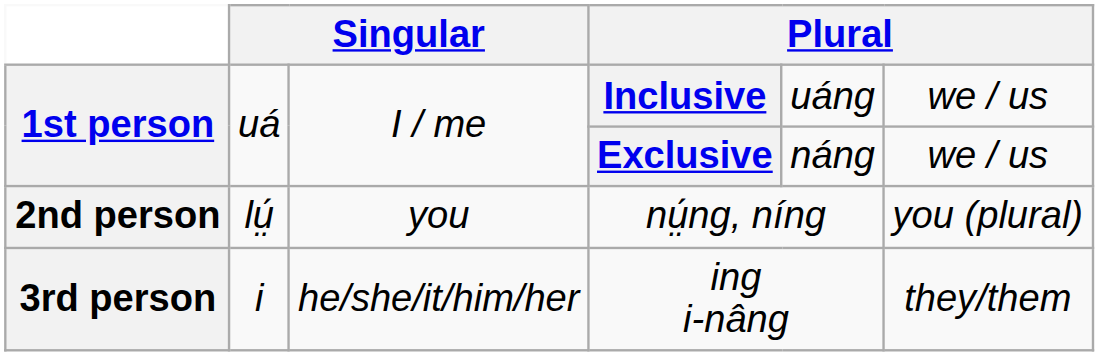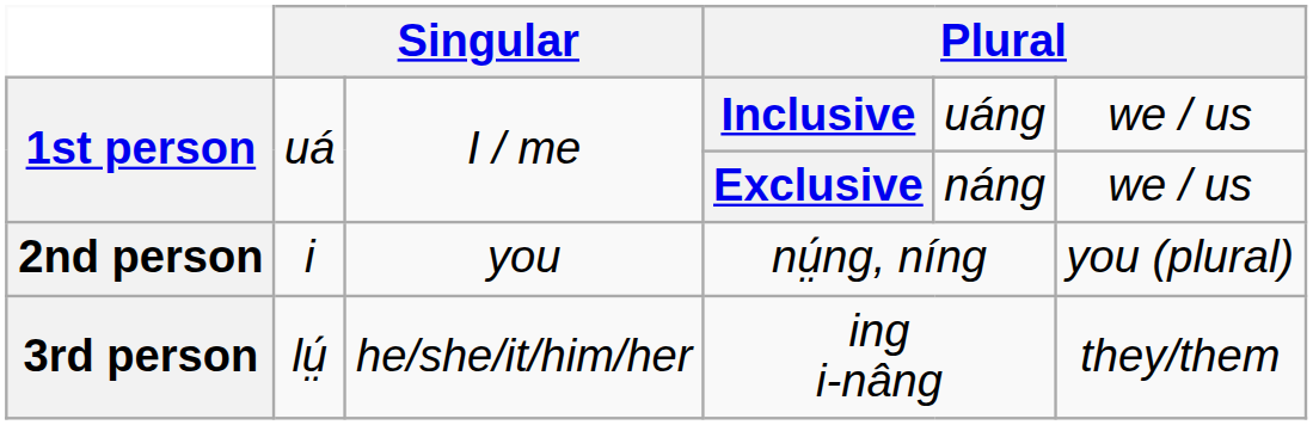nṳ́ng, níng | column 2: lṳ́ -> i
ing i-nâng | column 2: i -> lṳ́
